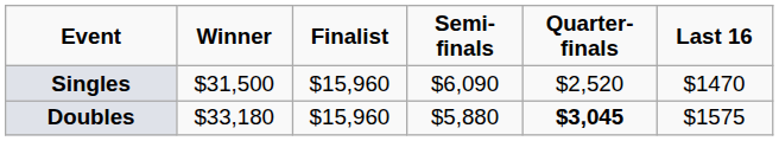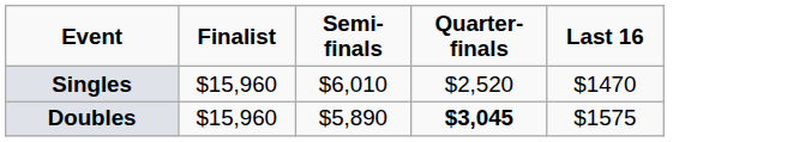- column: Winner | $31,500 | $33,180
Singles | Semi-finals: $6,090 -> $6,010
Doubles | Semi-finals: $5,880 -> $5,890
